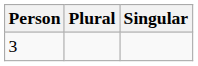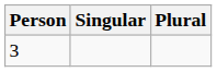columns swapped: Singular <-> Plural
